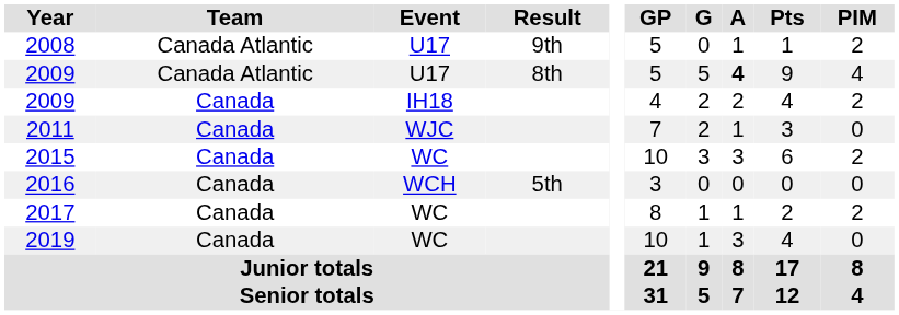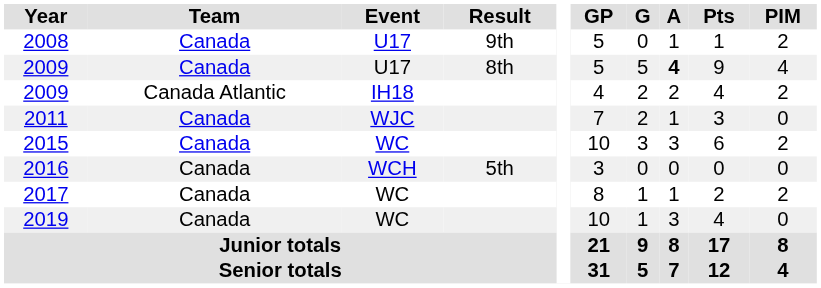2008 | Team: Canada Atlantic -> Canada
2009 / U17 | Team: Canada Atlantic -> Canada
2009 / IH18 | Team: Canada -> Canada Atlantic
